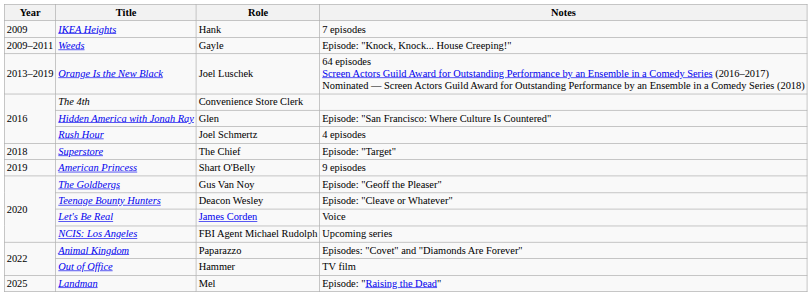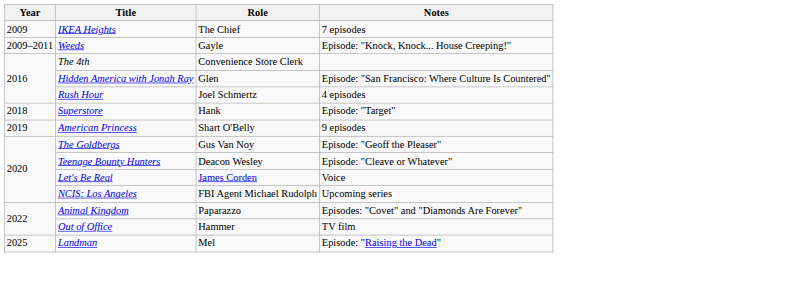IKEA Heights | Role: Hank -> The Chief
- row: 2013–2019 | Orange Is the New Black | Joel Luschek | 64 episodes Screen Actors Guild Award for Outstanding Performance by an Ensemble in a Comedy Series (2016–2017) Nominated — Screen Actors Guild Award for Outstanding Performance by an Ensemble in a Comedy Series (2018)
Superstore | Role: The Chief -> Hank
